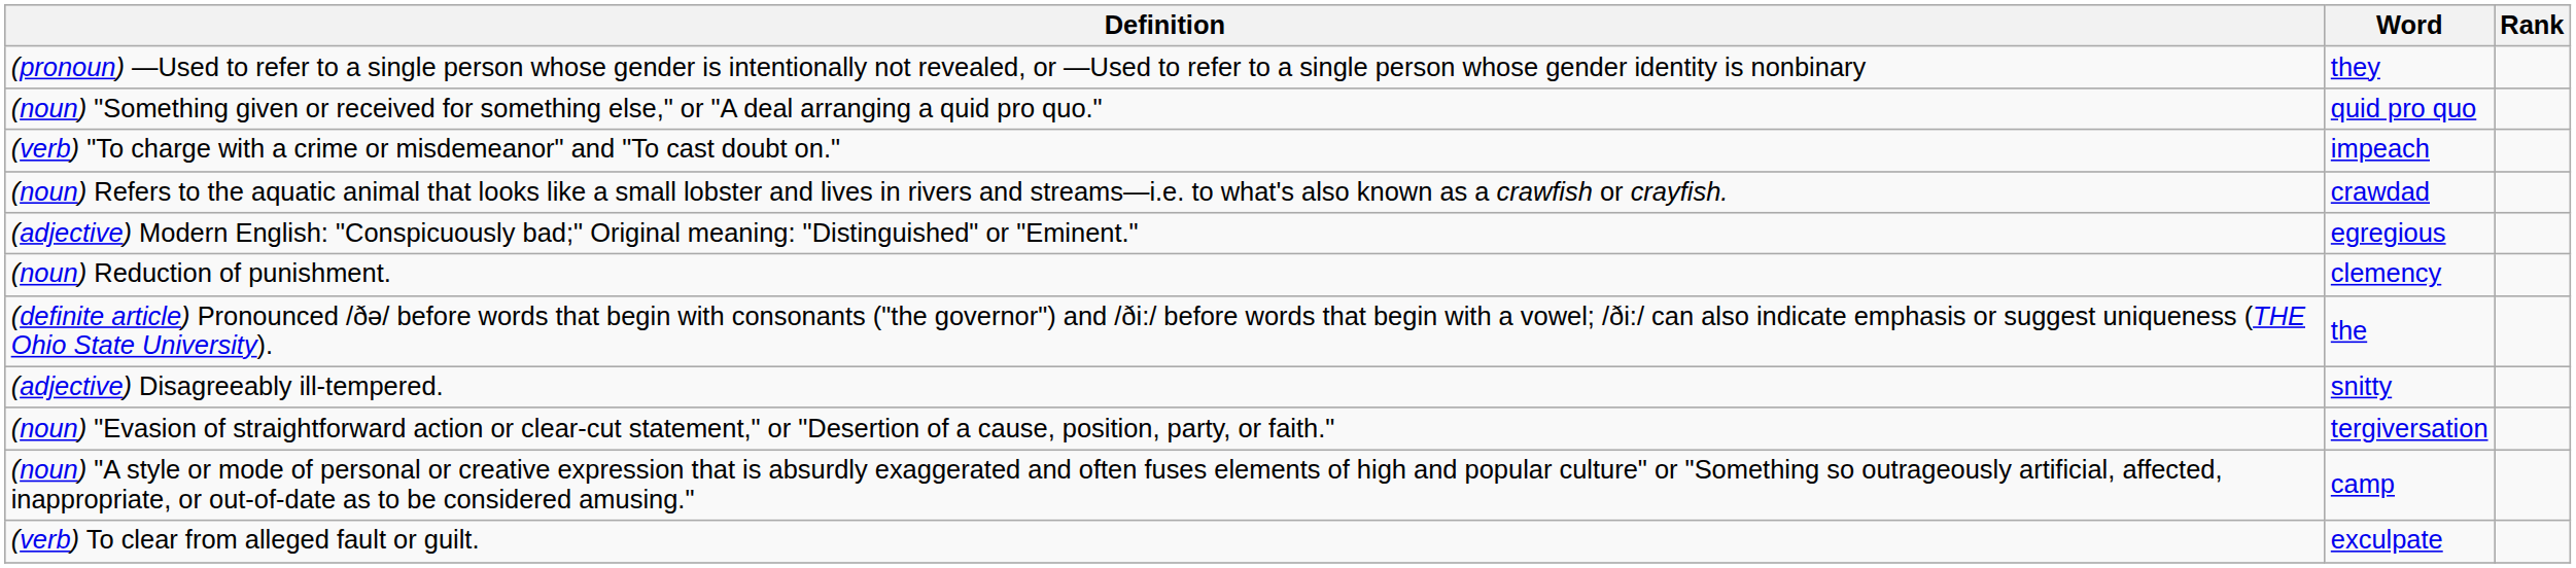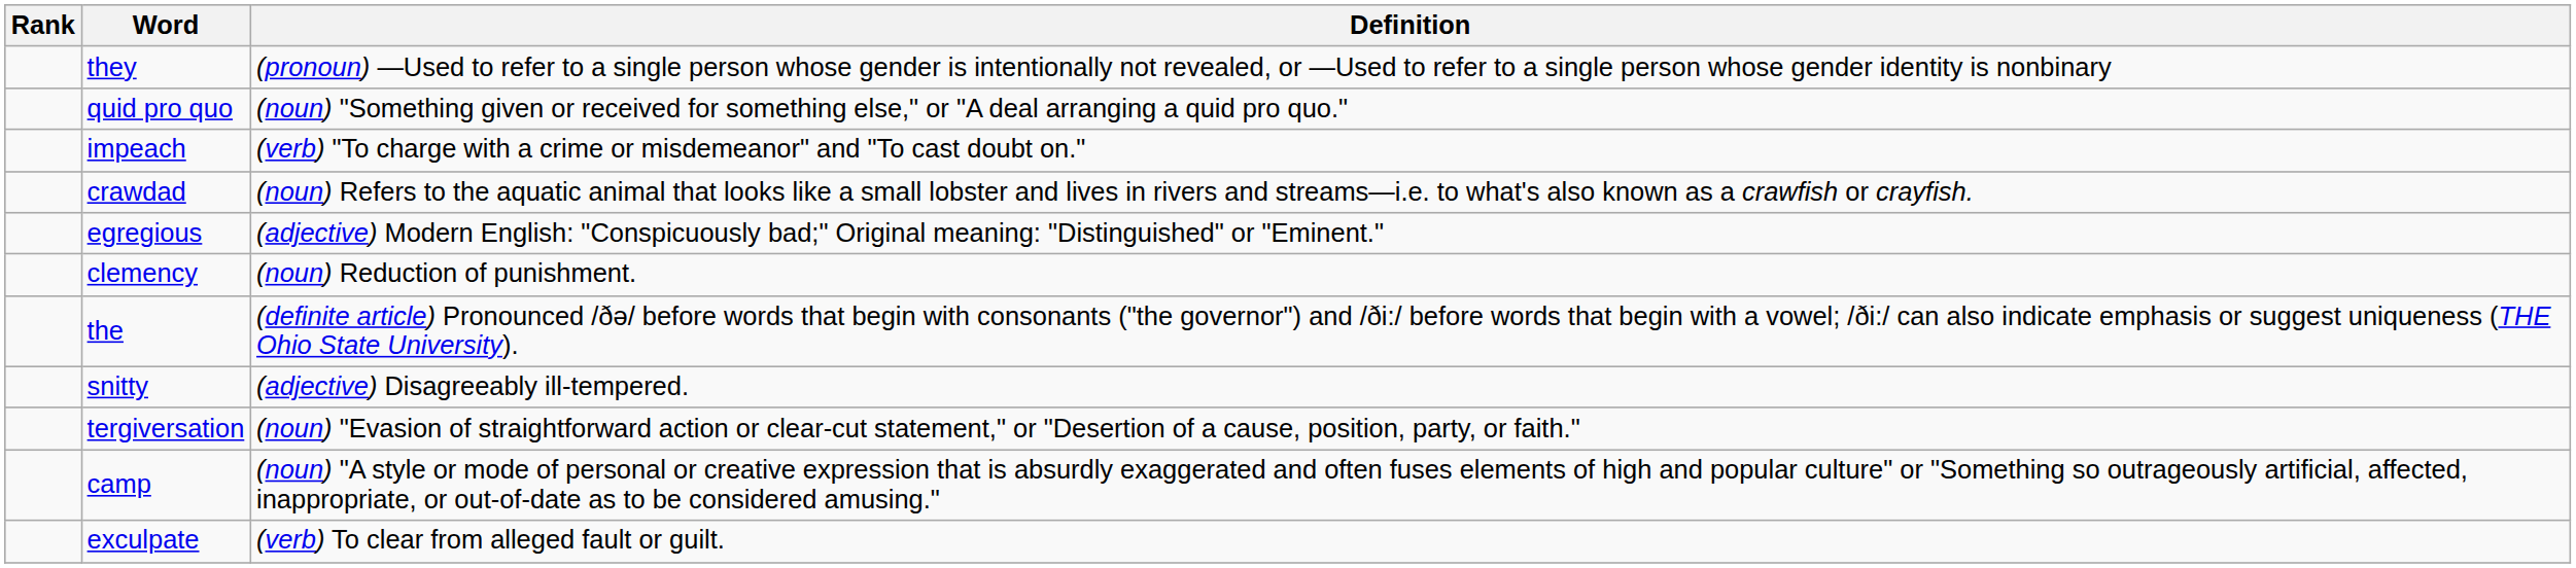columns swapped: Rank <-> Definition
